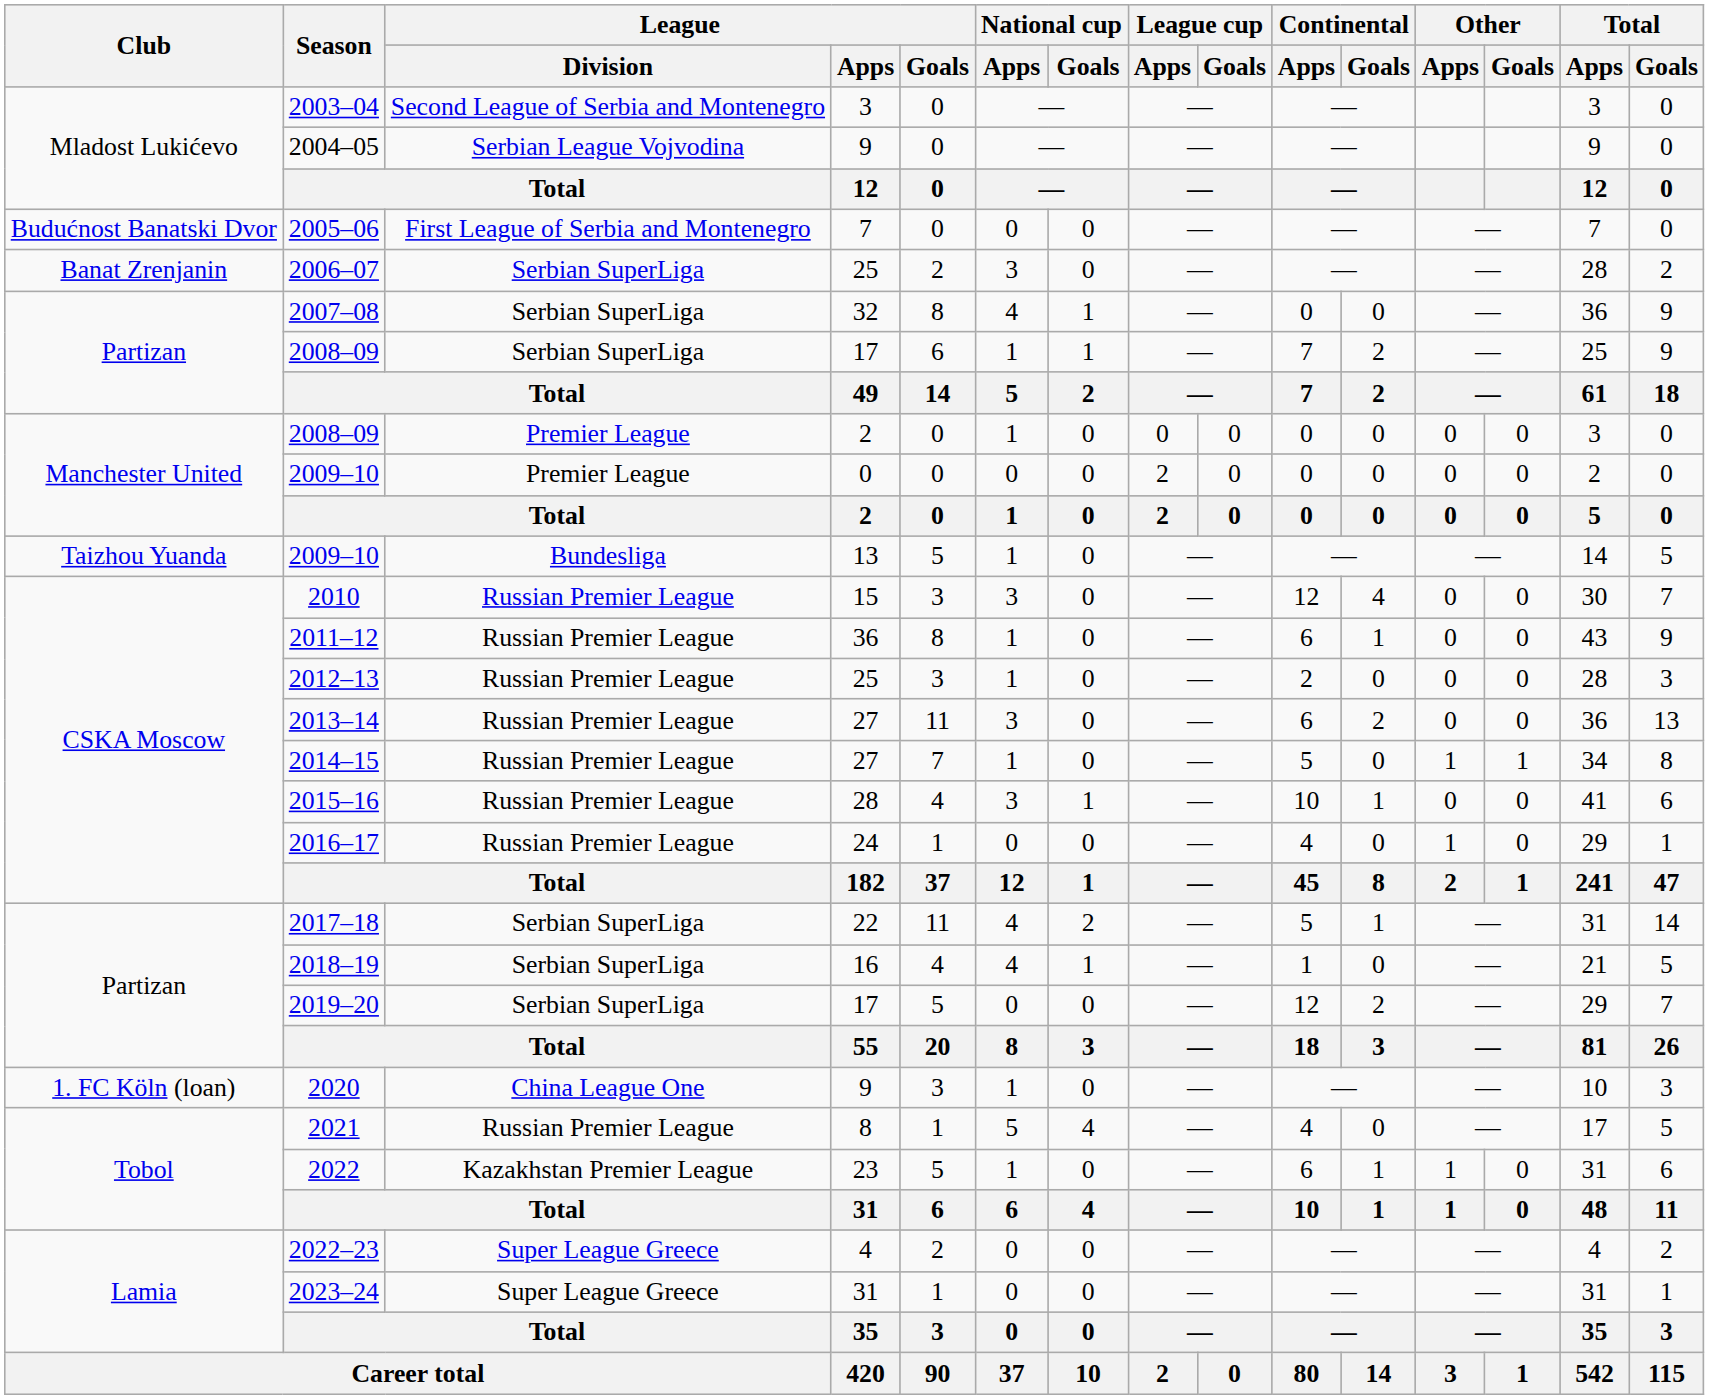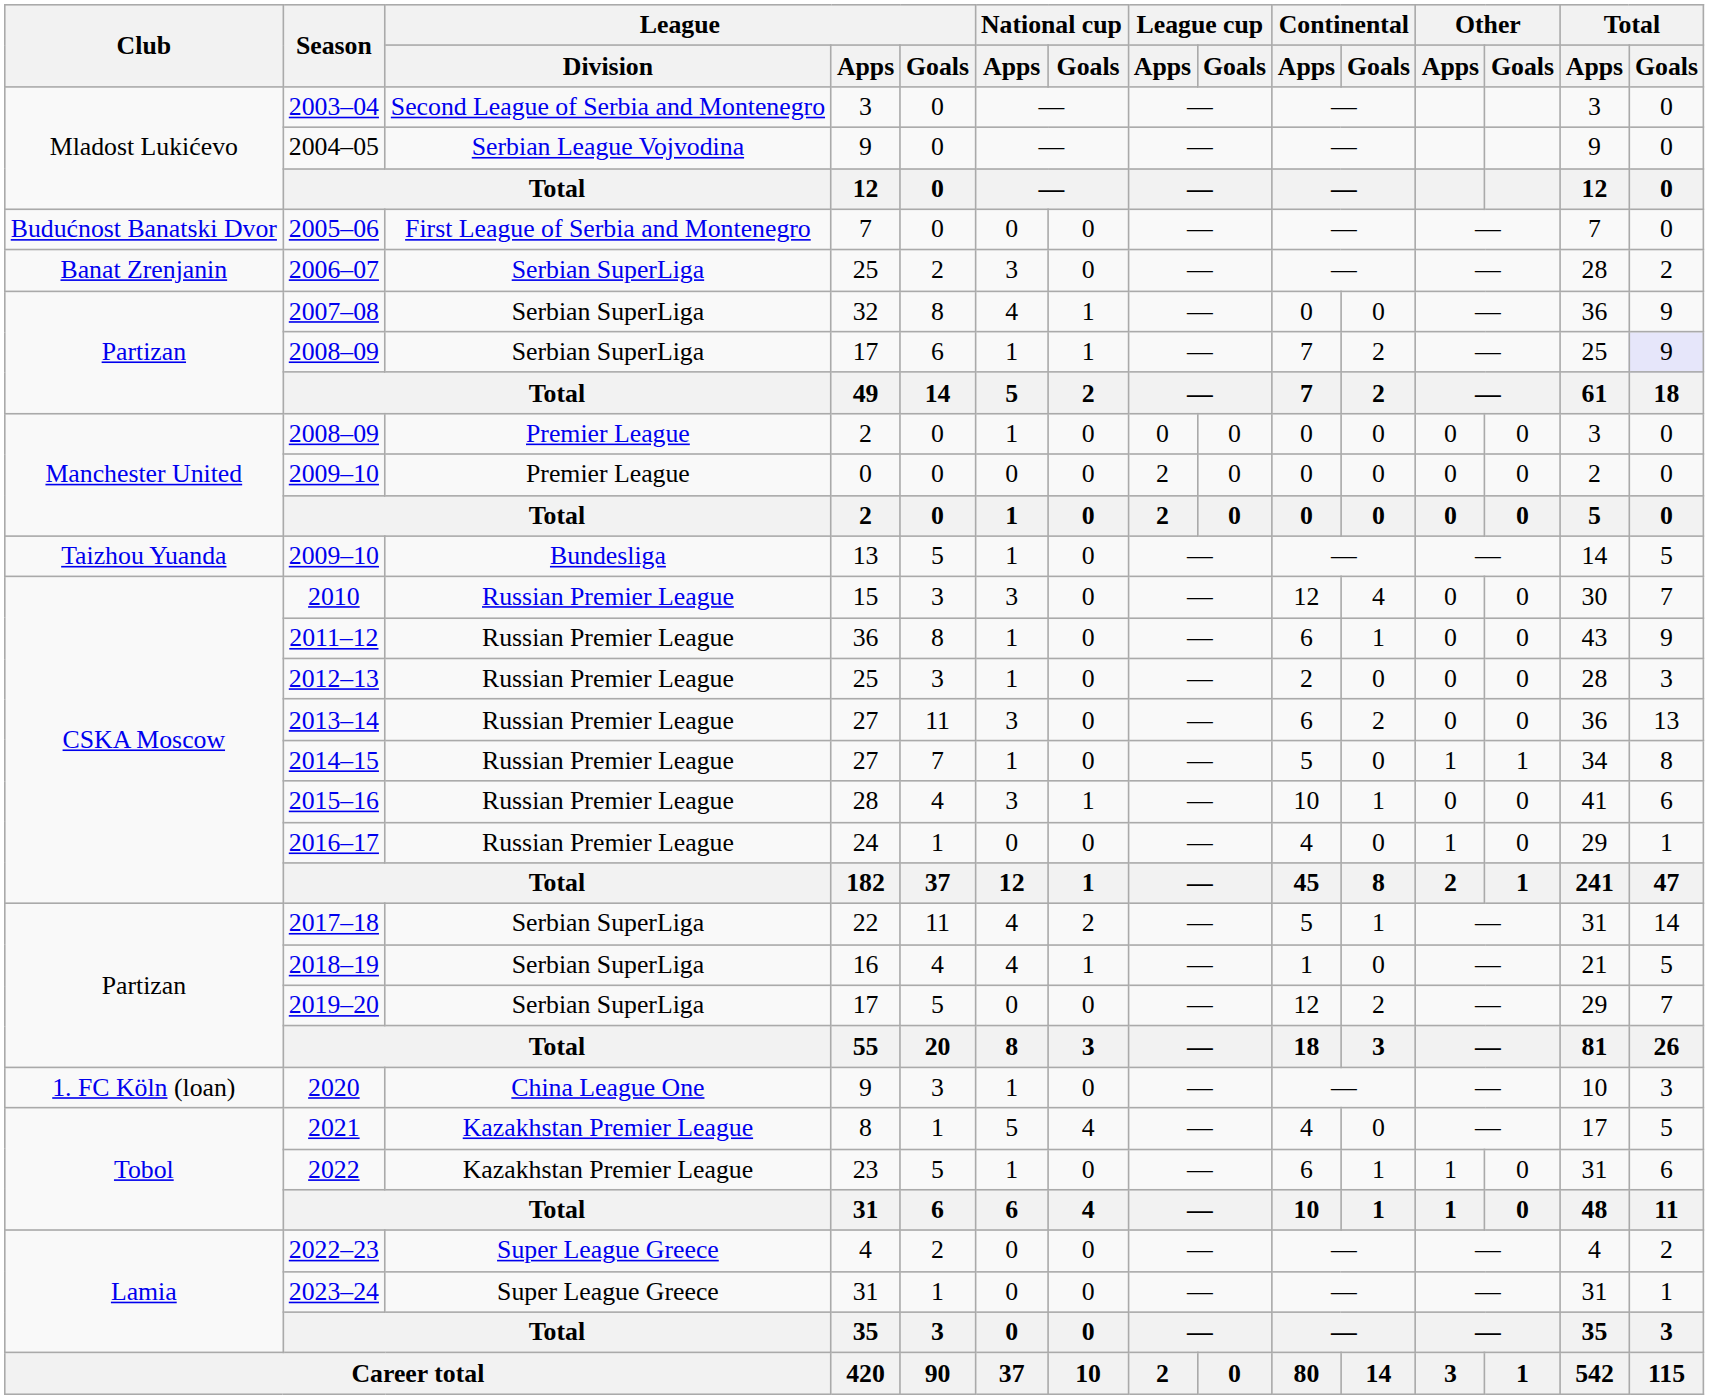2008–09 / 17 | Total / Goals: no background -> lavender background
2021 | League / Division: Russian Premier League -> Kazakhstan Premier League
